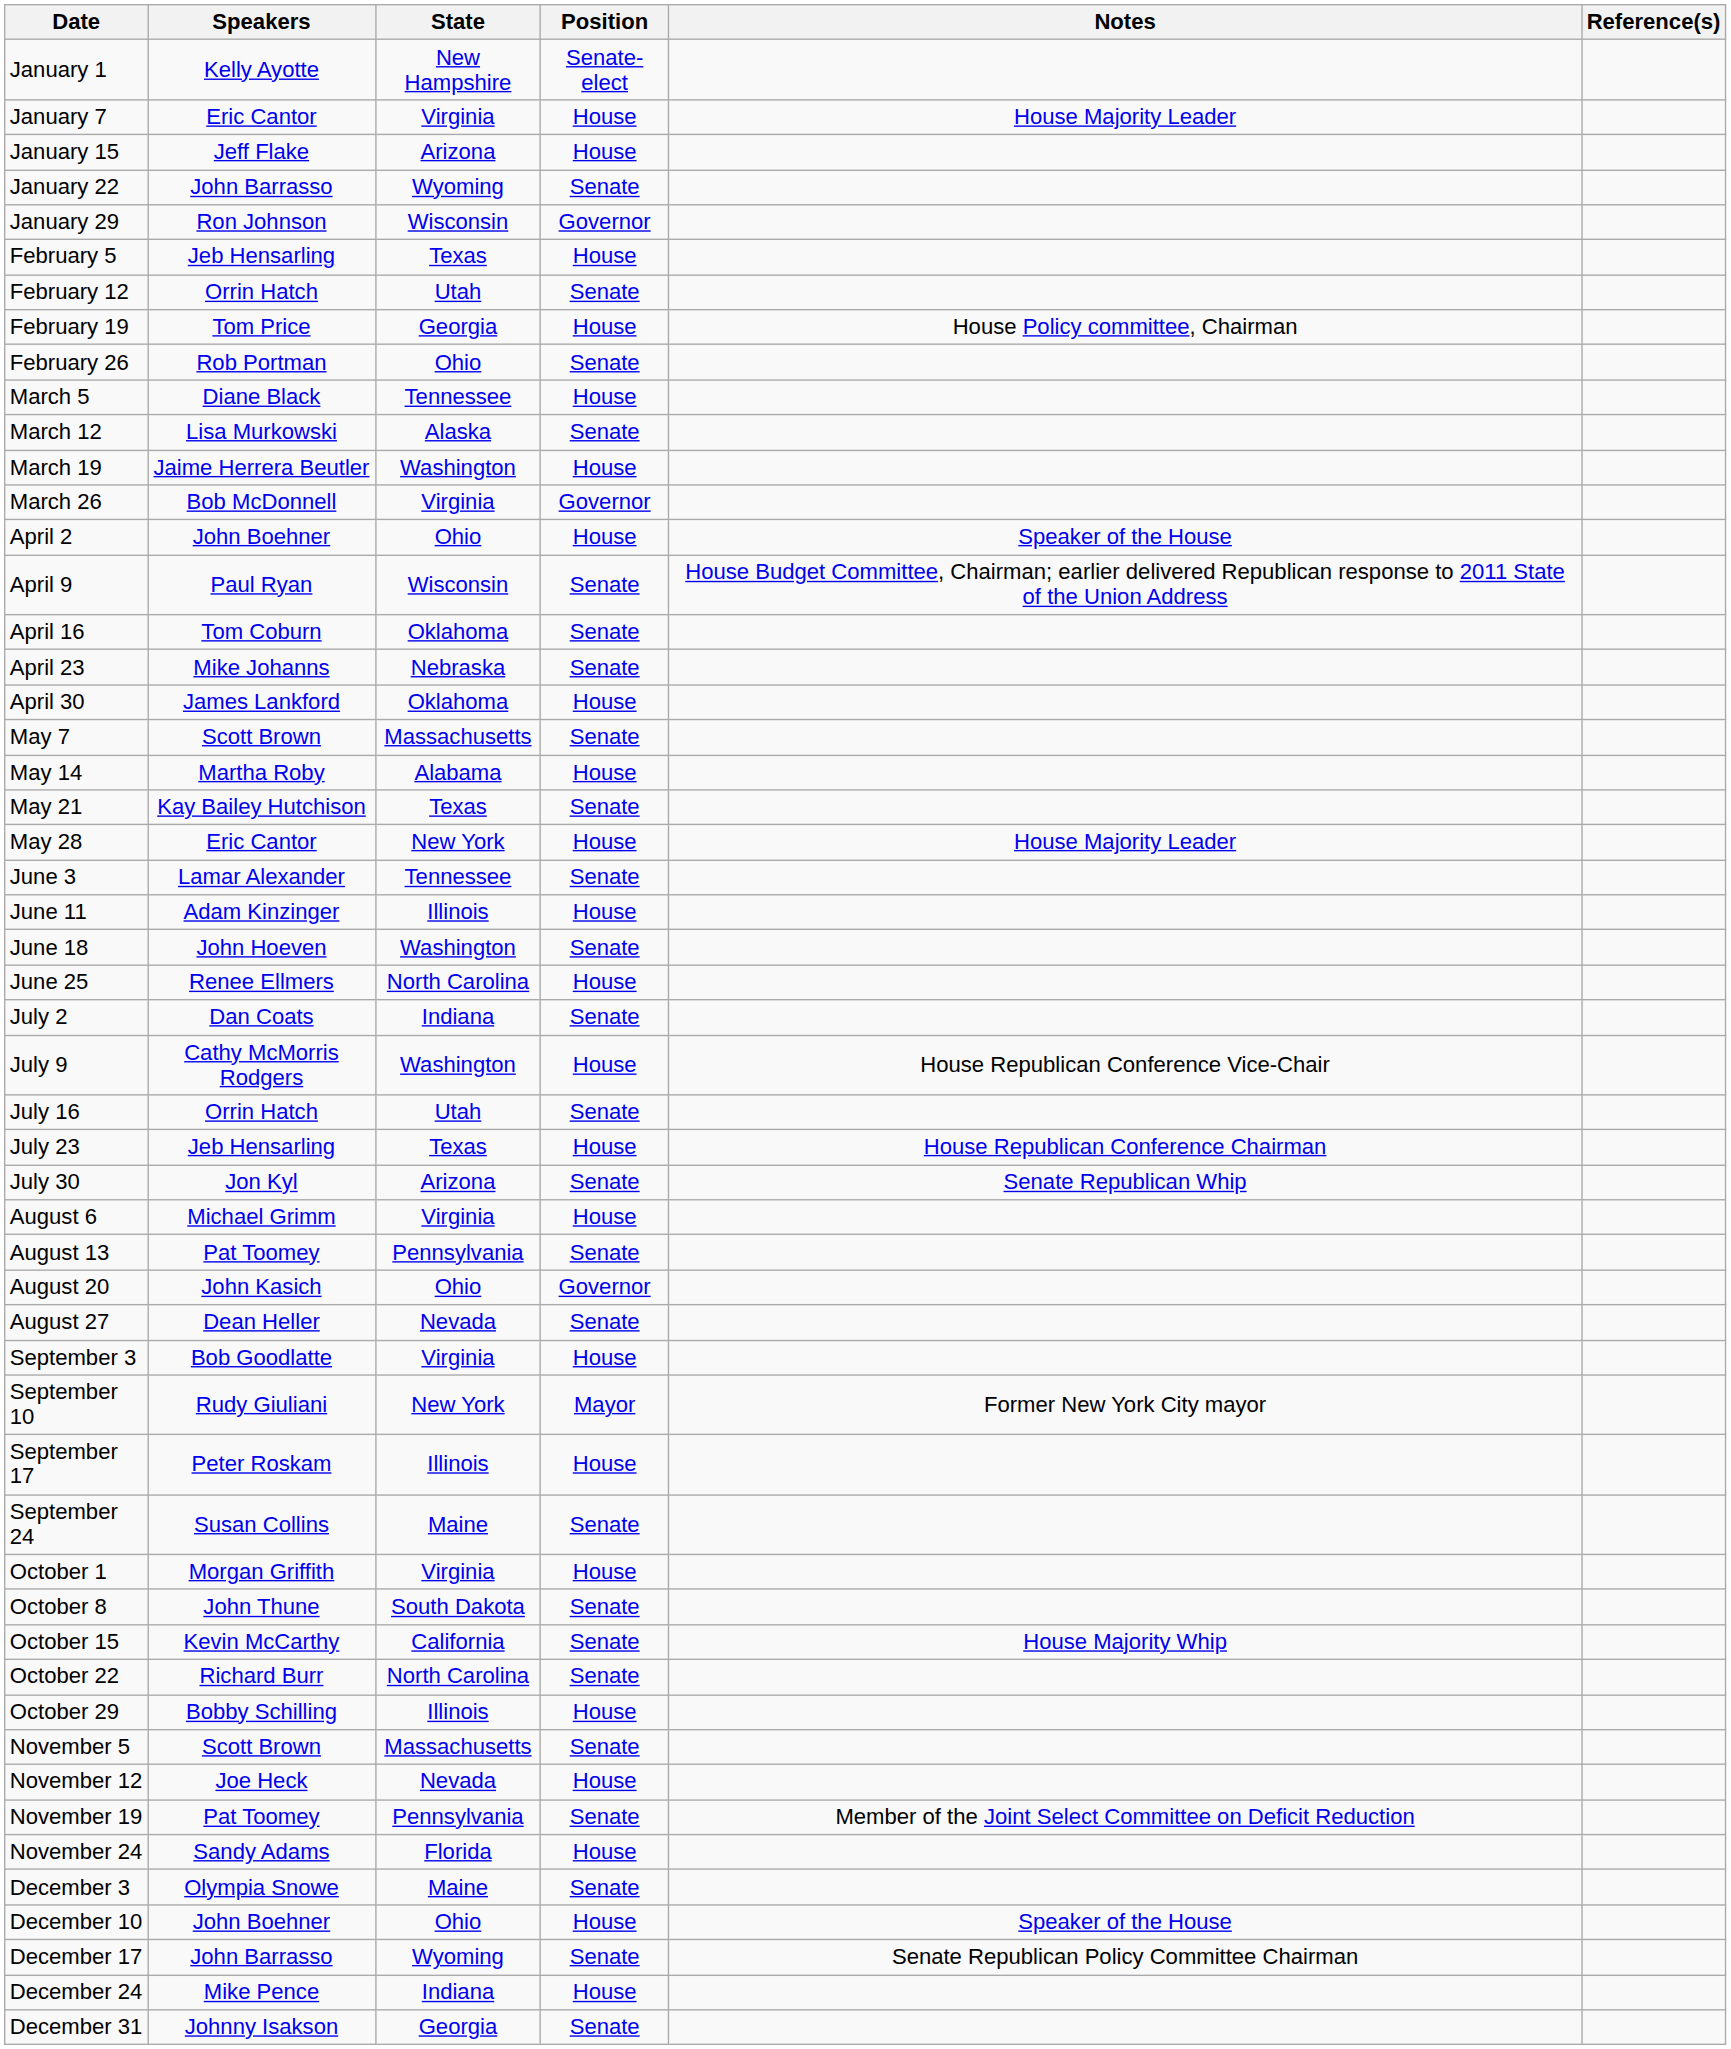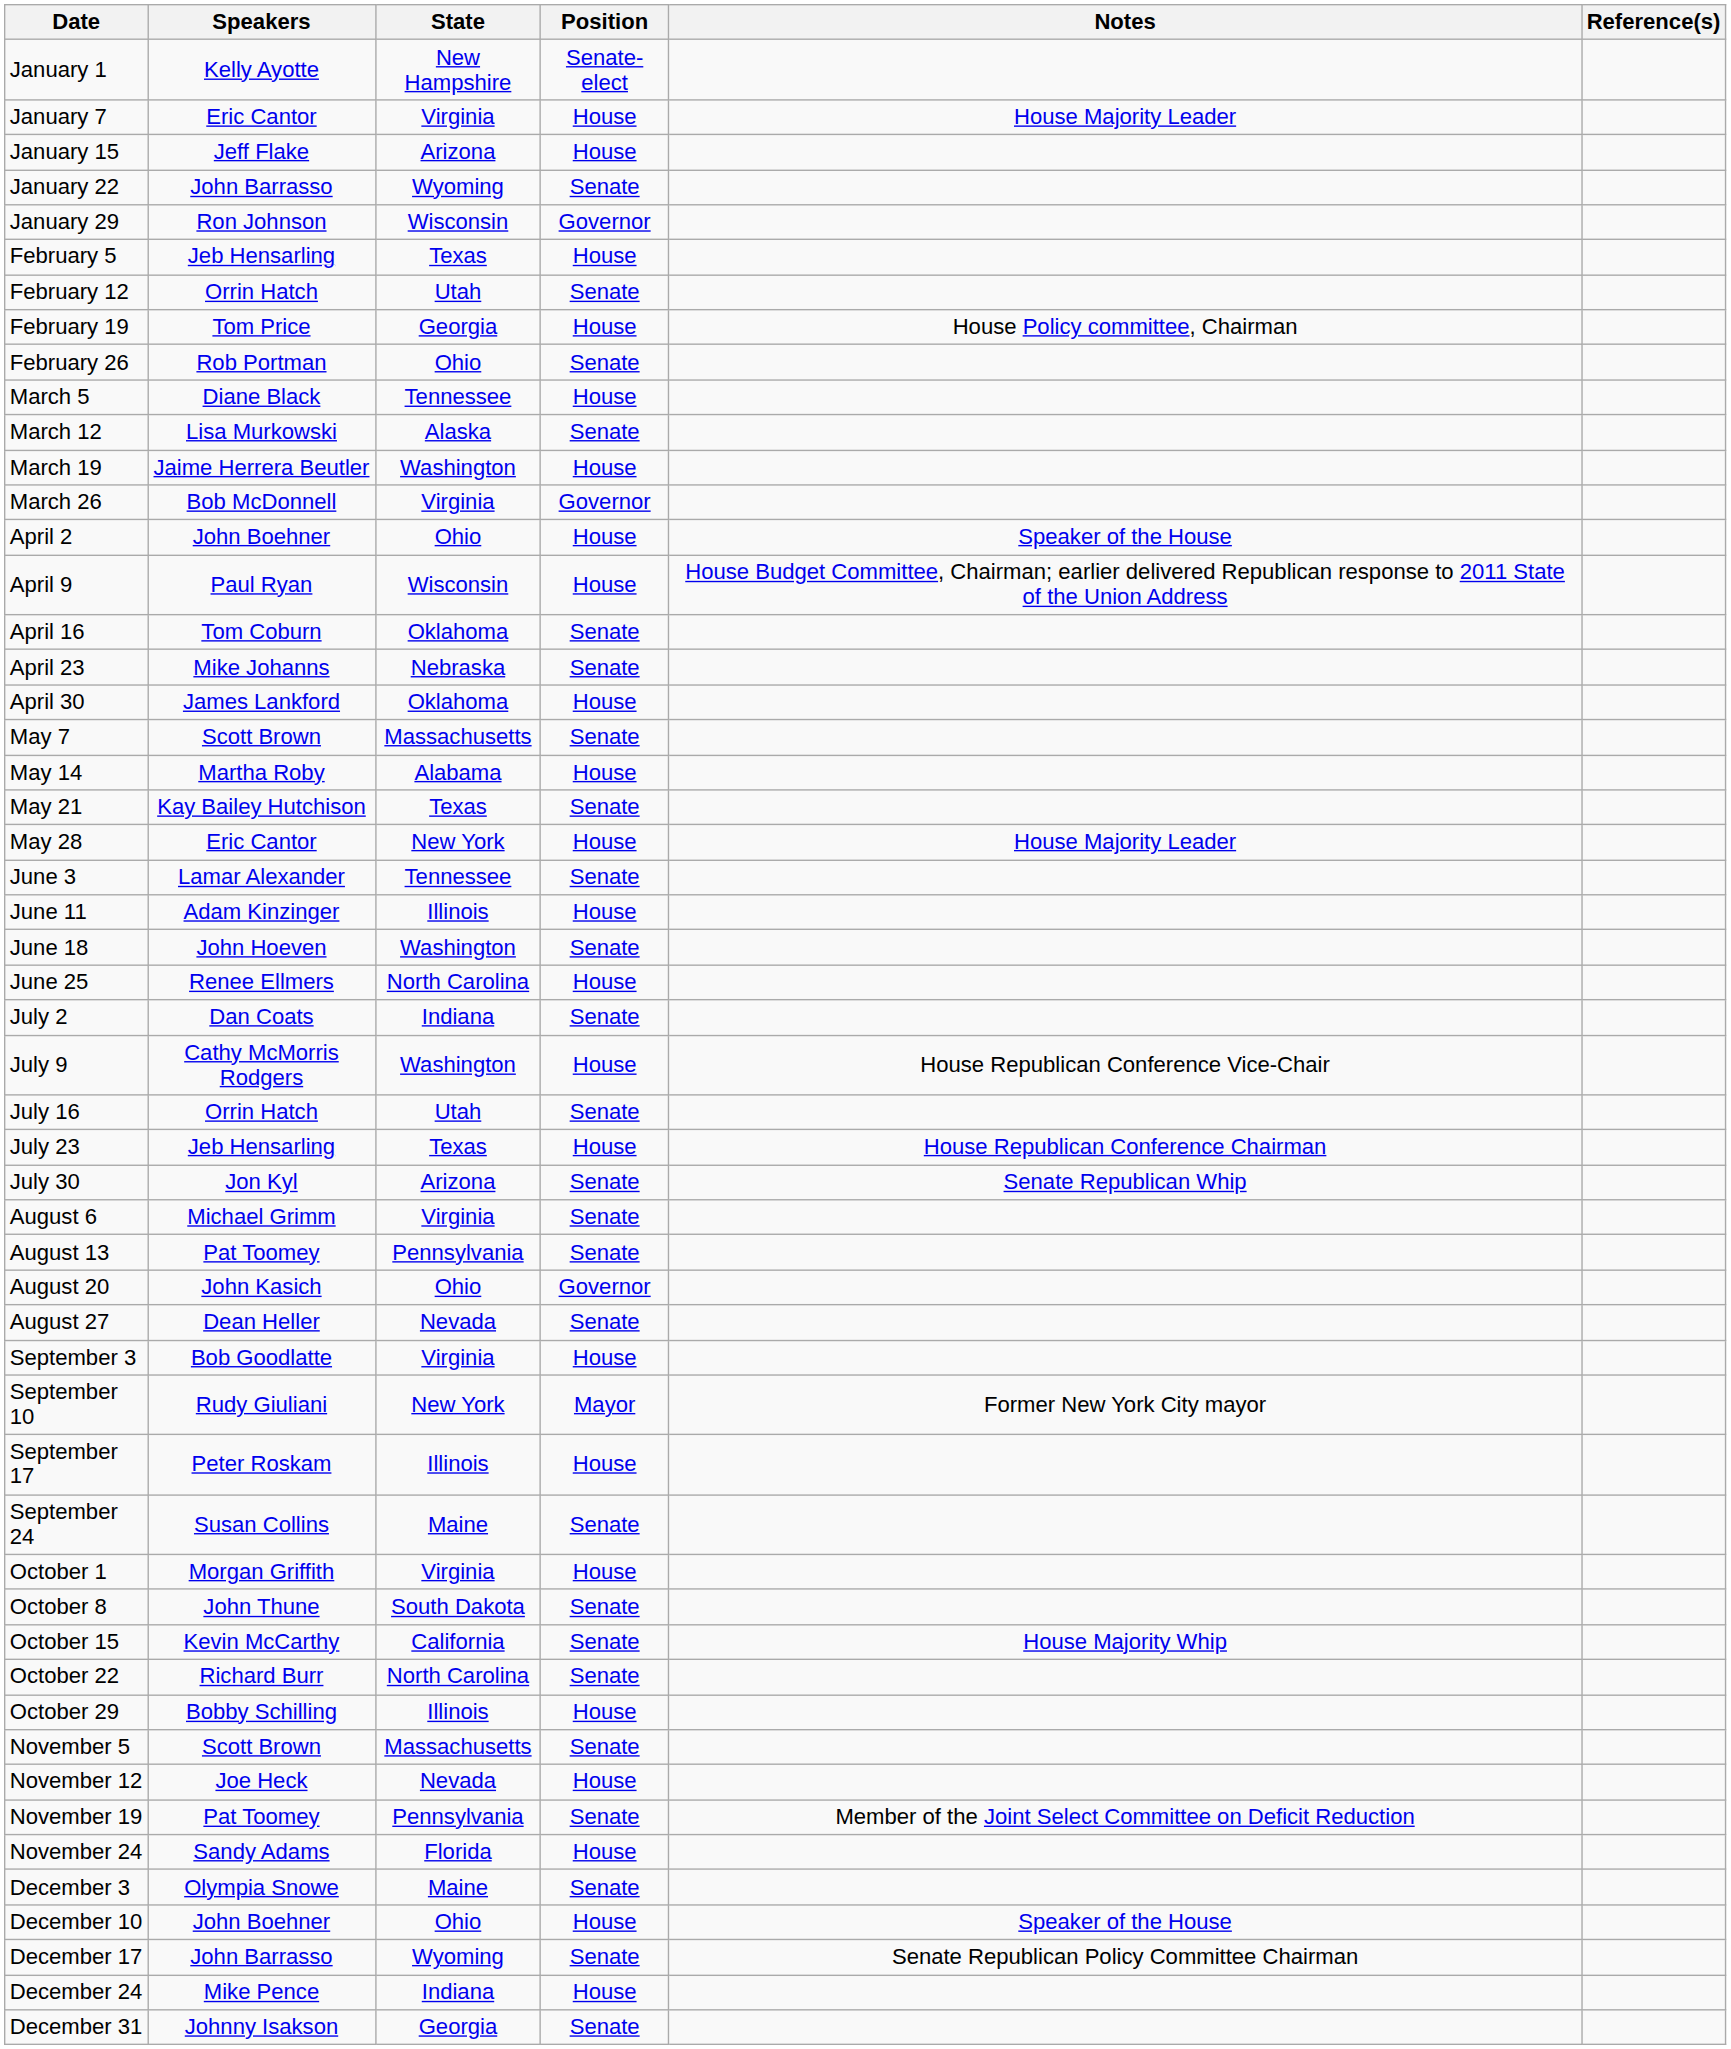April 9 | Position: Senate -> House
August 6 | Position: House -> Senate
